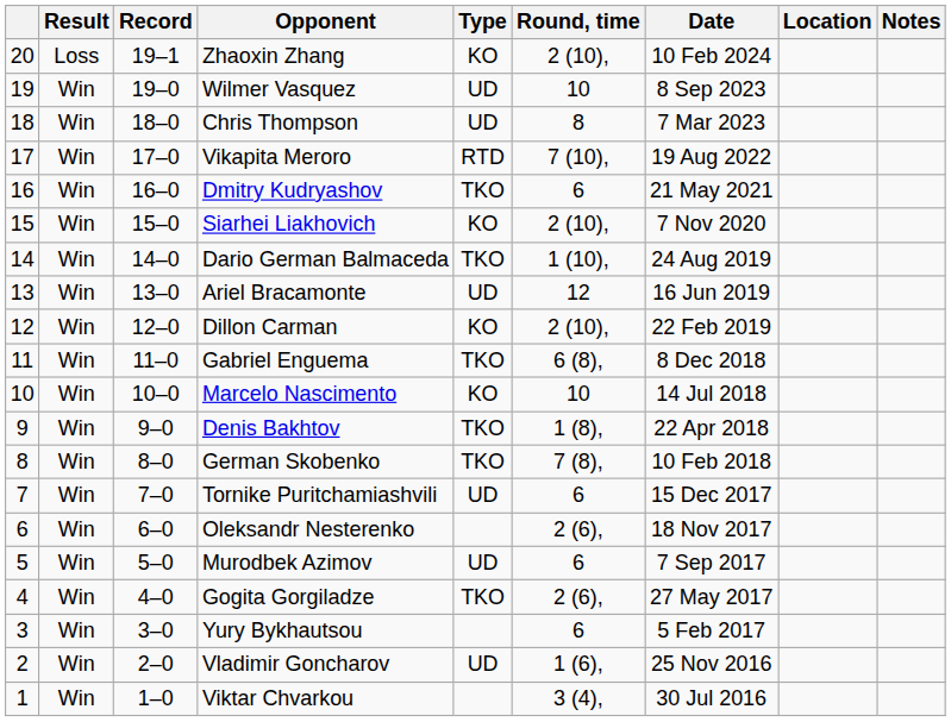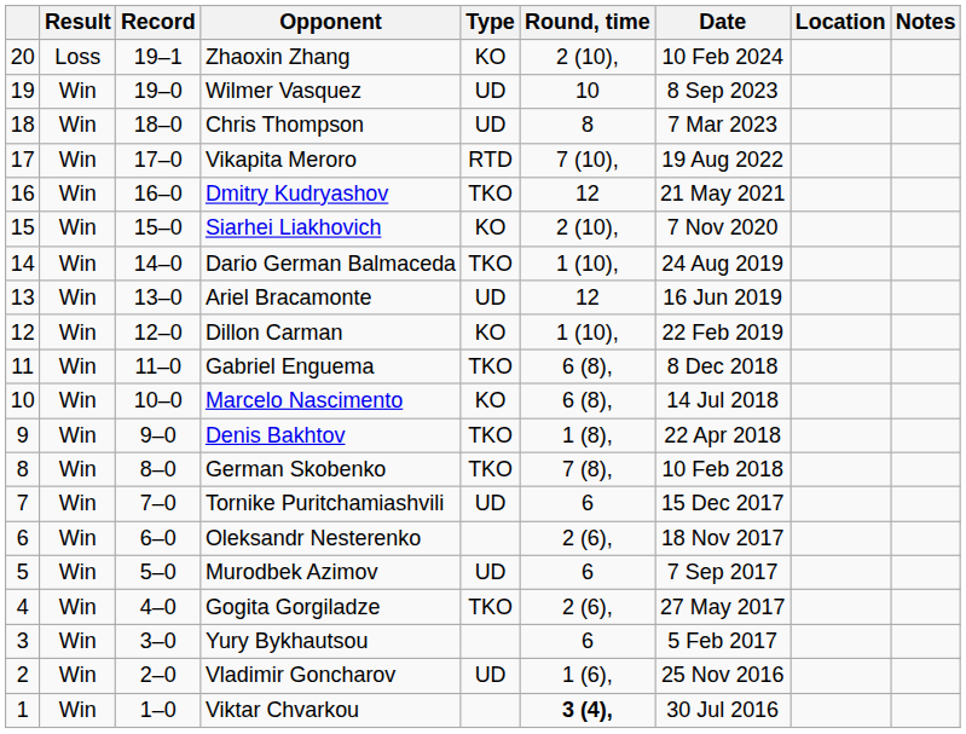Dmitry Kudryashov | Round, time: 6 -> 12
Dillon Carman | Round, time: 2 (10), -> 1 (10),
Marcelo Nascimento | Round, time: 10 -> 6 (8),
Viktar Chvarkou | Round, time: normal -> bold
